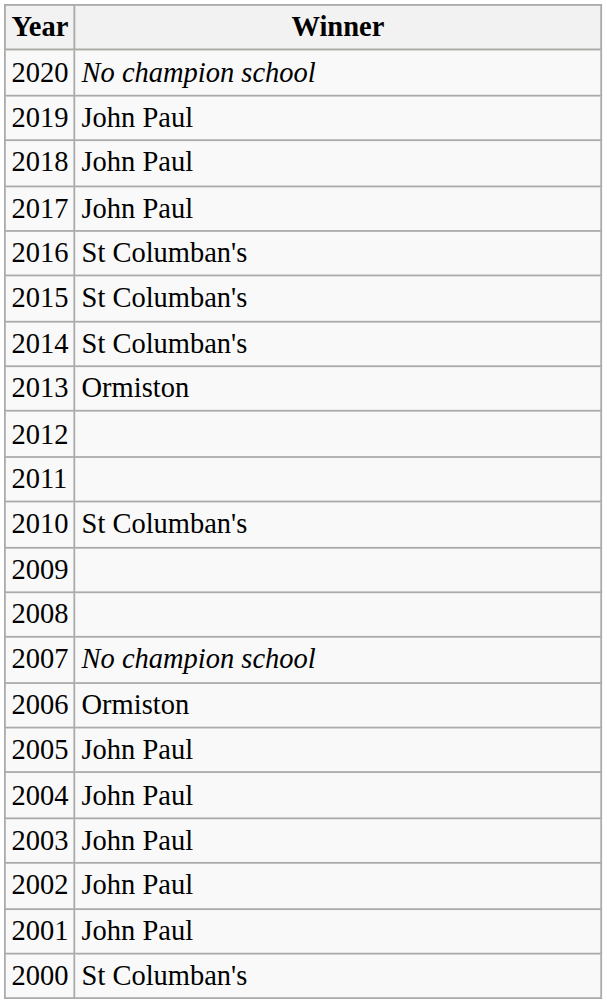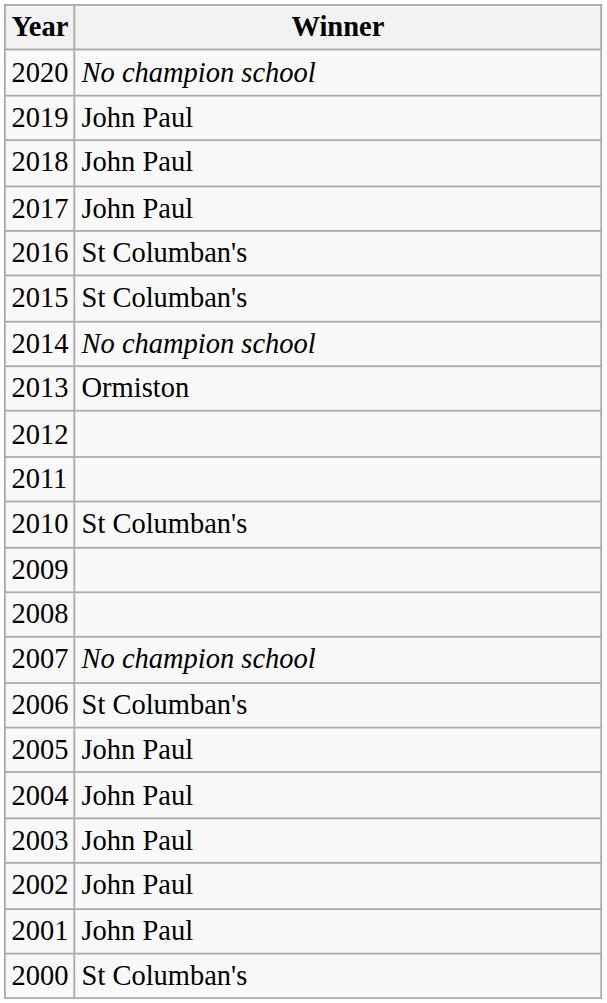2014 | Winner: St Columban's -> No champion school
2006 | Winner: Ormiston -> St Columban's
